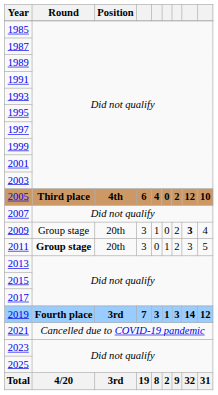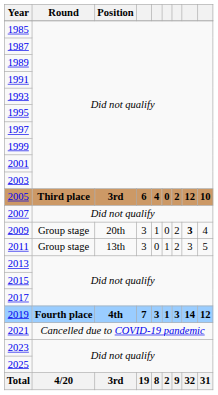2005 | Position: 4th -> 3rd
2011 | Round: bold -> normal
2011 | Position: 20th -> 13th
2019 | Position: 3rd -> 4th
